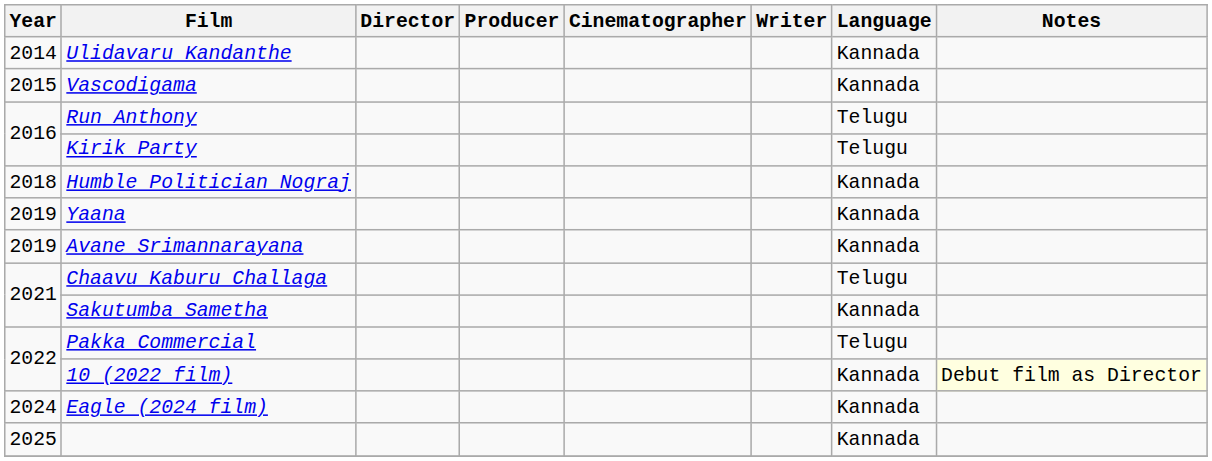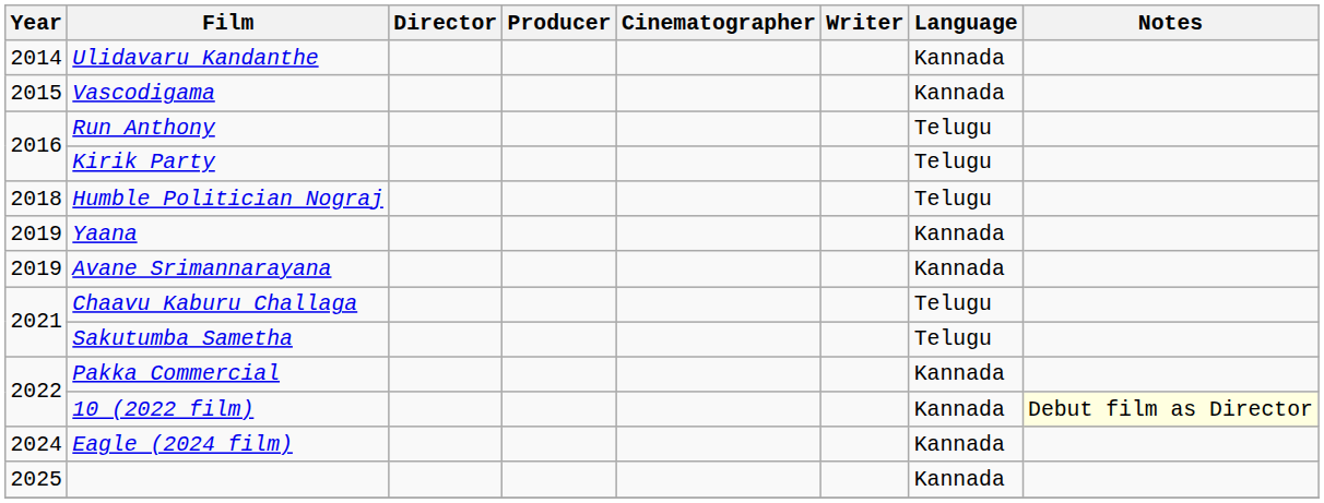Humble Politician Nograj | Language: Kannada -> Telugu
Sakutumba Sametha | Language: Kannada -> Telugu
Pakka Commercial | Language: Telugu -> Kannada
